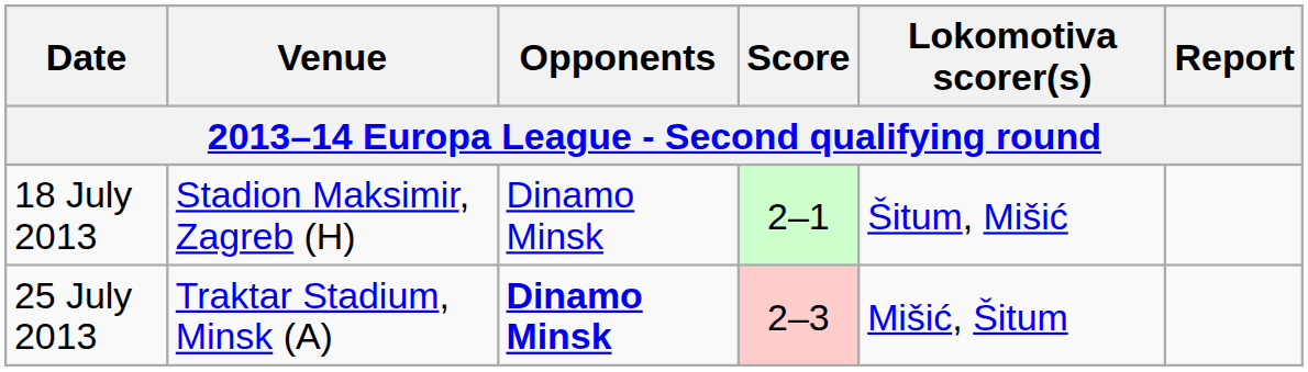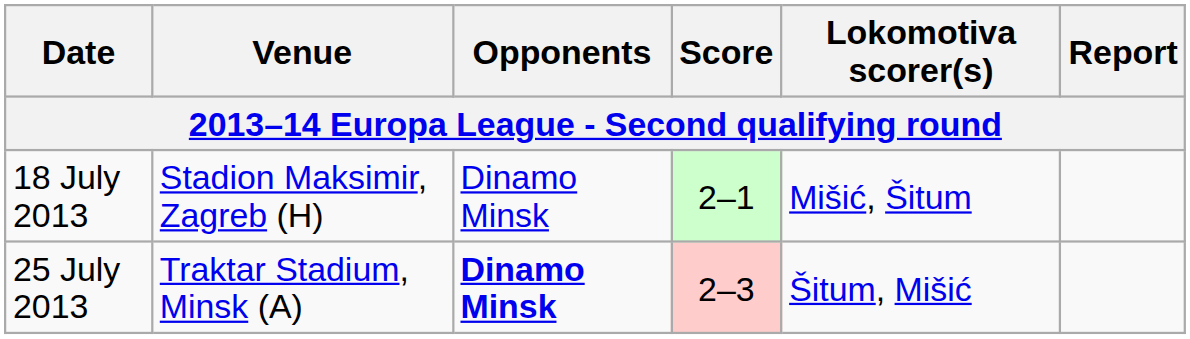18 July 2013 | Lokomotiva scorer(s): Šitum, Mišić -> Mišić, Šitum
25 July 2013 | Lokomotiva scorer(s): Mišić, Šitum -> Šitum, Mišić
